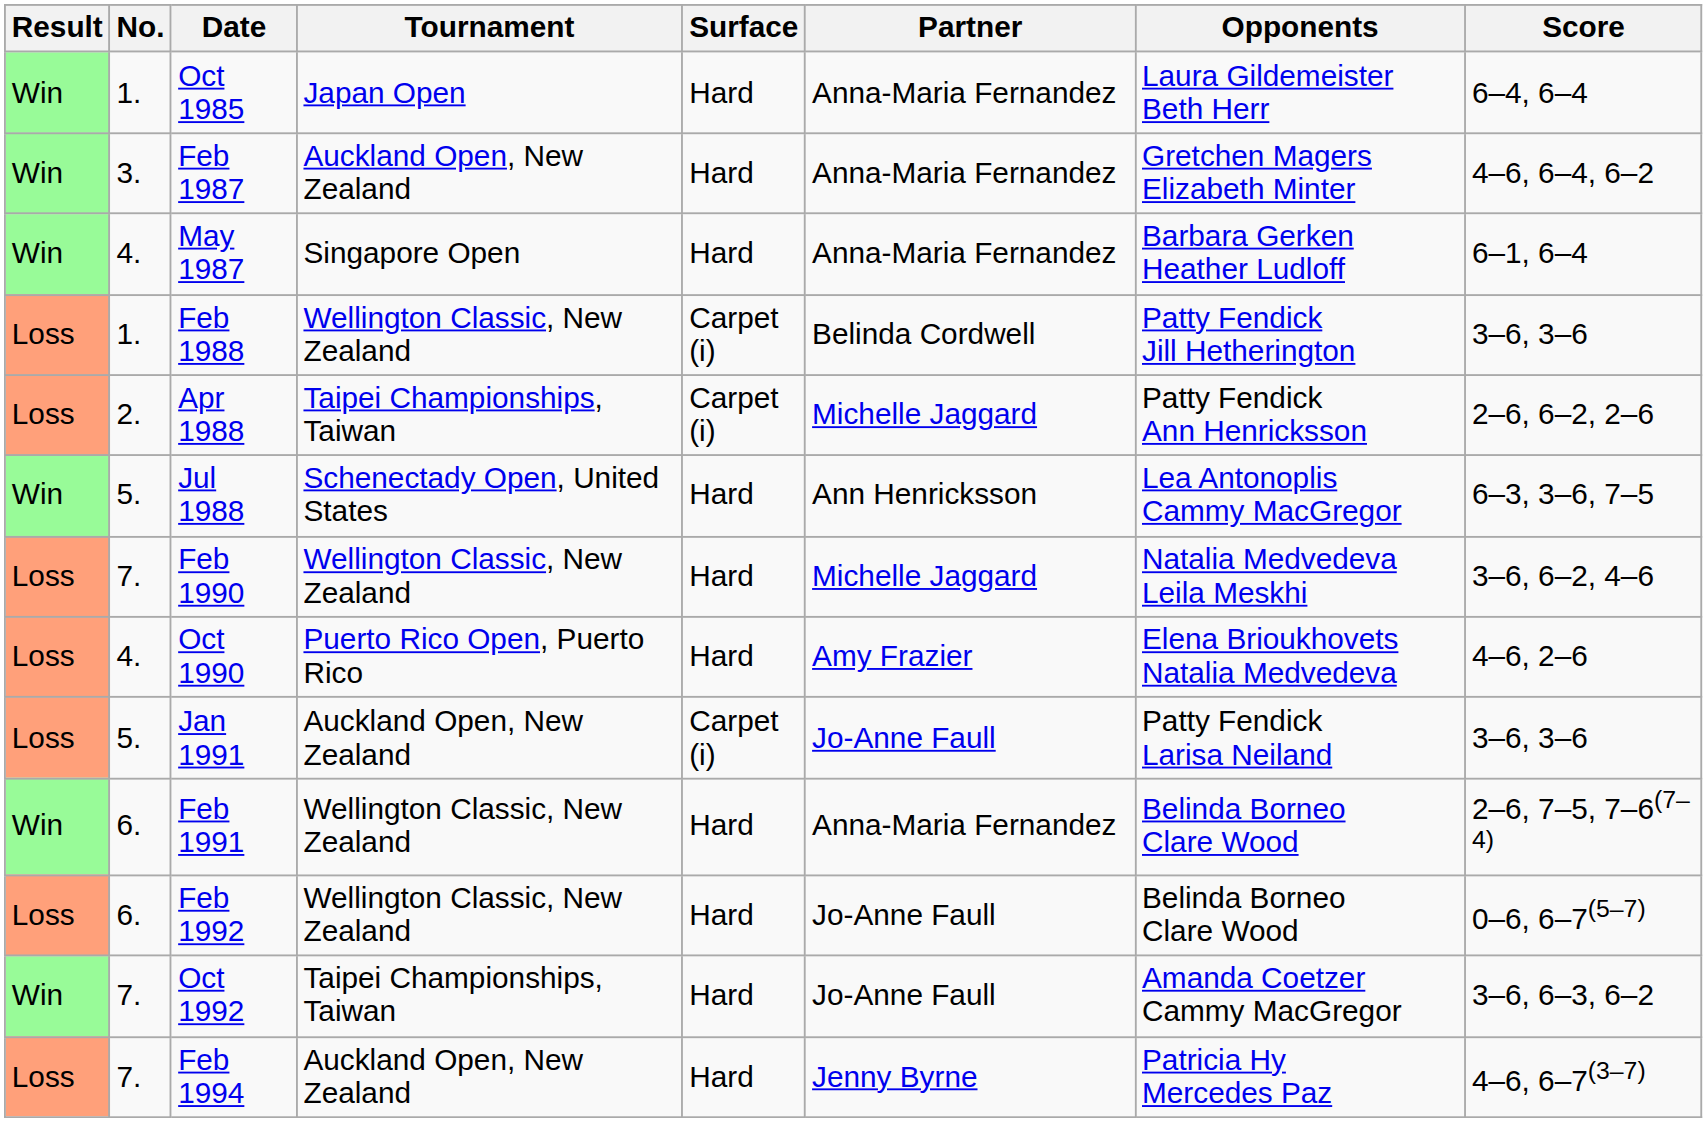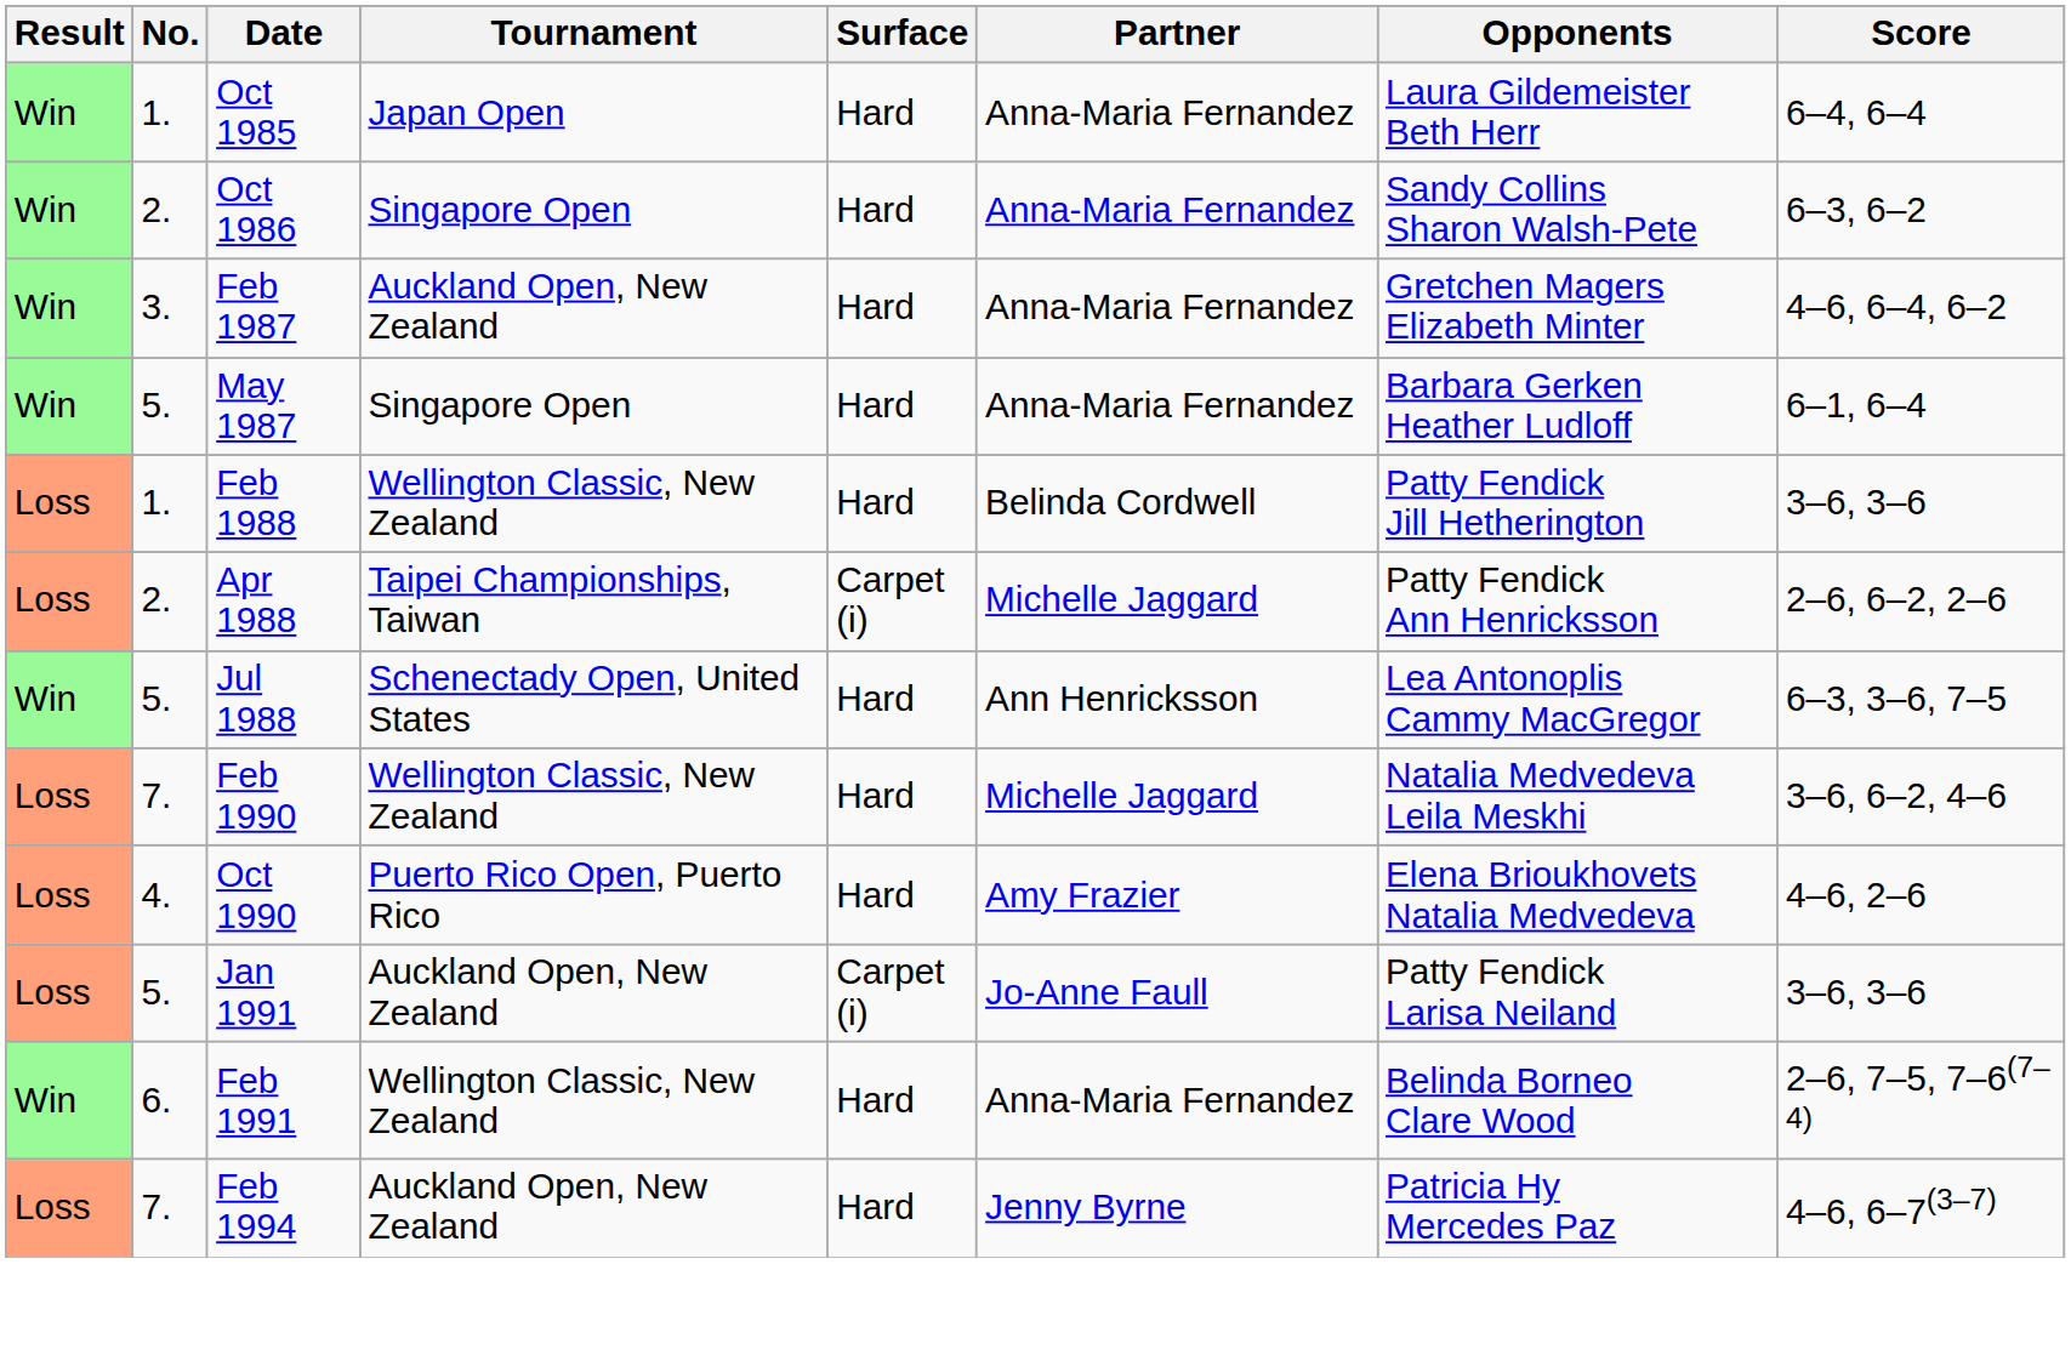+ row: Win | 2. | Oct 1986 | Singapore Open | Hard | Anna-Maria Fernandez | Sandy Collins Sharon Walsh-Pete | 6–3, 6–2
May 1987 | No.: 4. -> 5.
Feb 1988 | Surface: Carpet (i) -> Hard
- row: Loss | 6. | Feb 1992 | Wellington Classic, New Zealand | Hard | Jo-Anne Faull | Belinda Borneo Clare Wood | 0–6, 6–7(5–7)
- row: Win | 7. | Oct 1992 | Taipei Championships, Taiwan | Hard | Jo-Anne Faull | Amanda Coetzer Cammy MacGregor | 3–6, 6–3, 6–2
